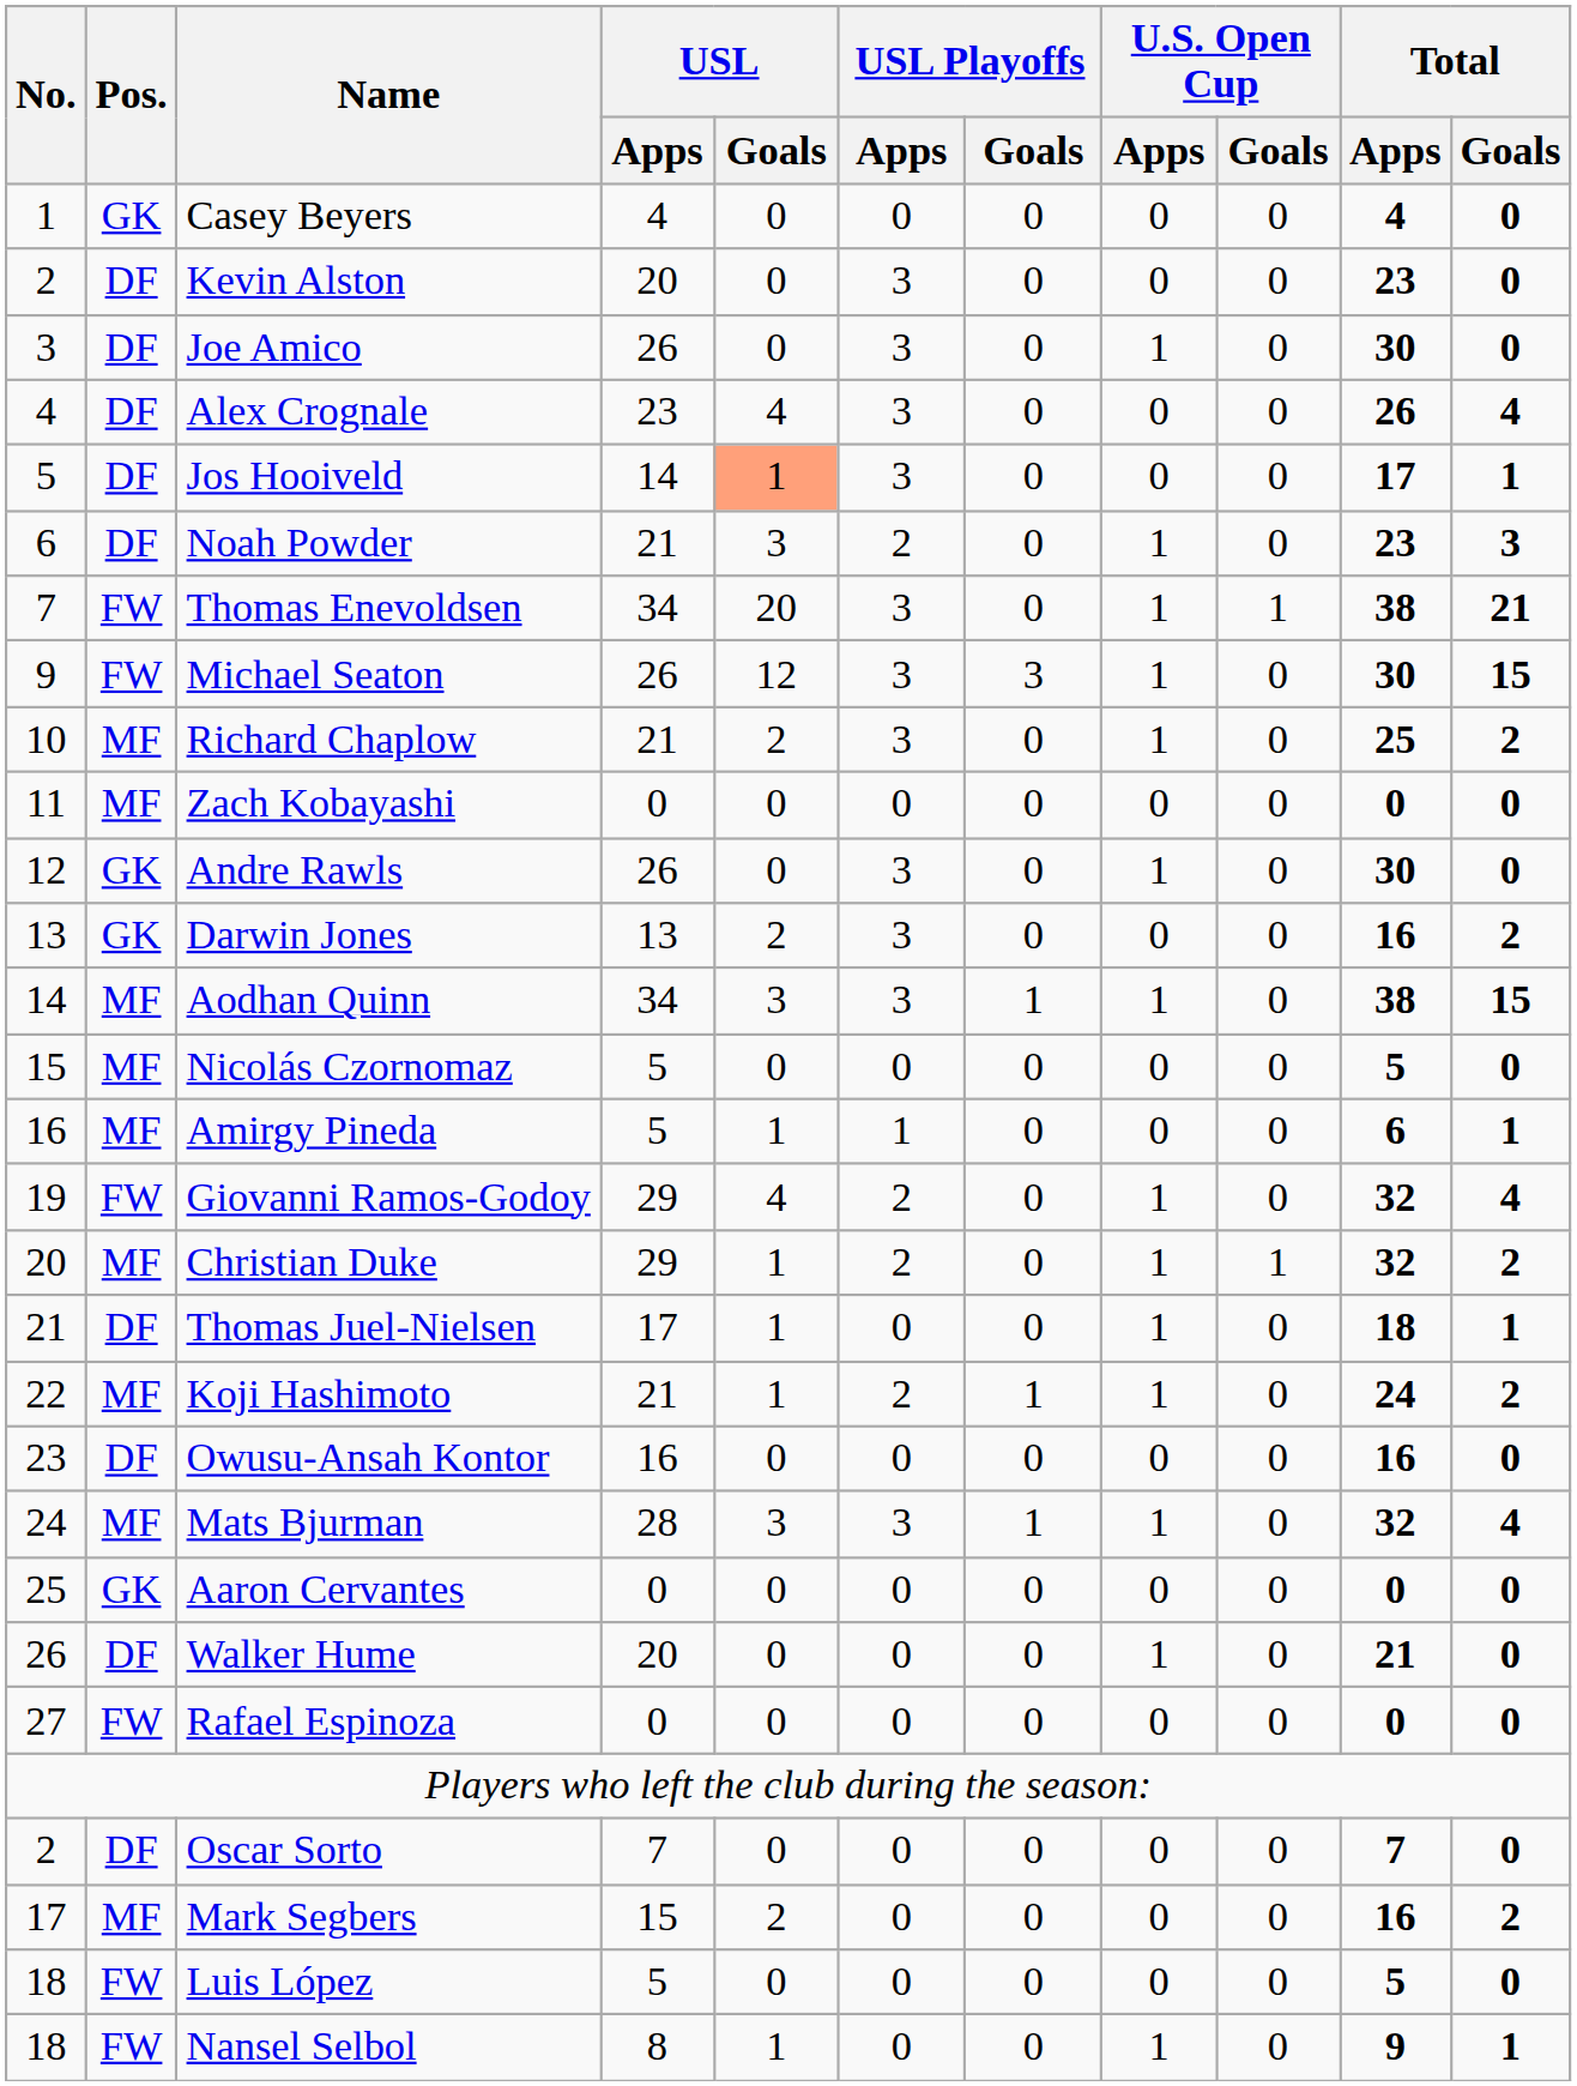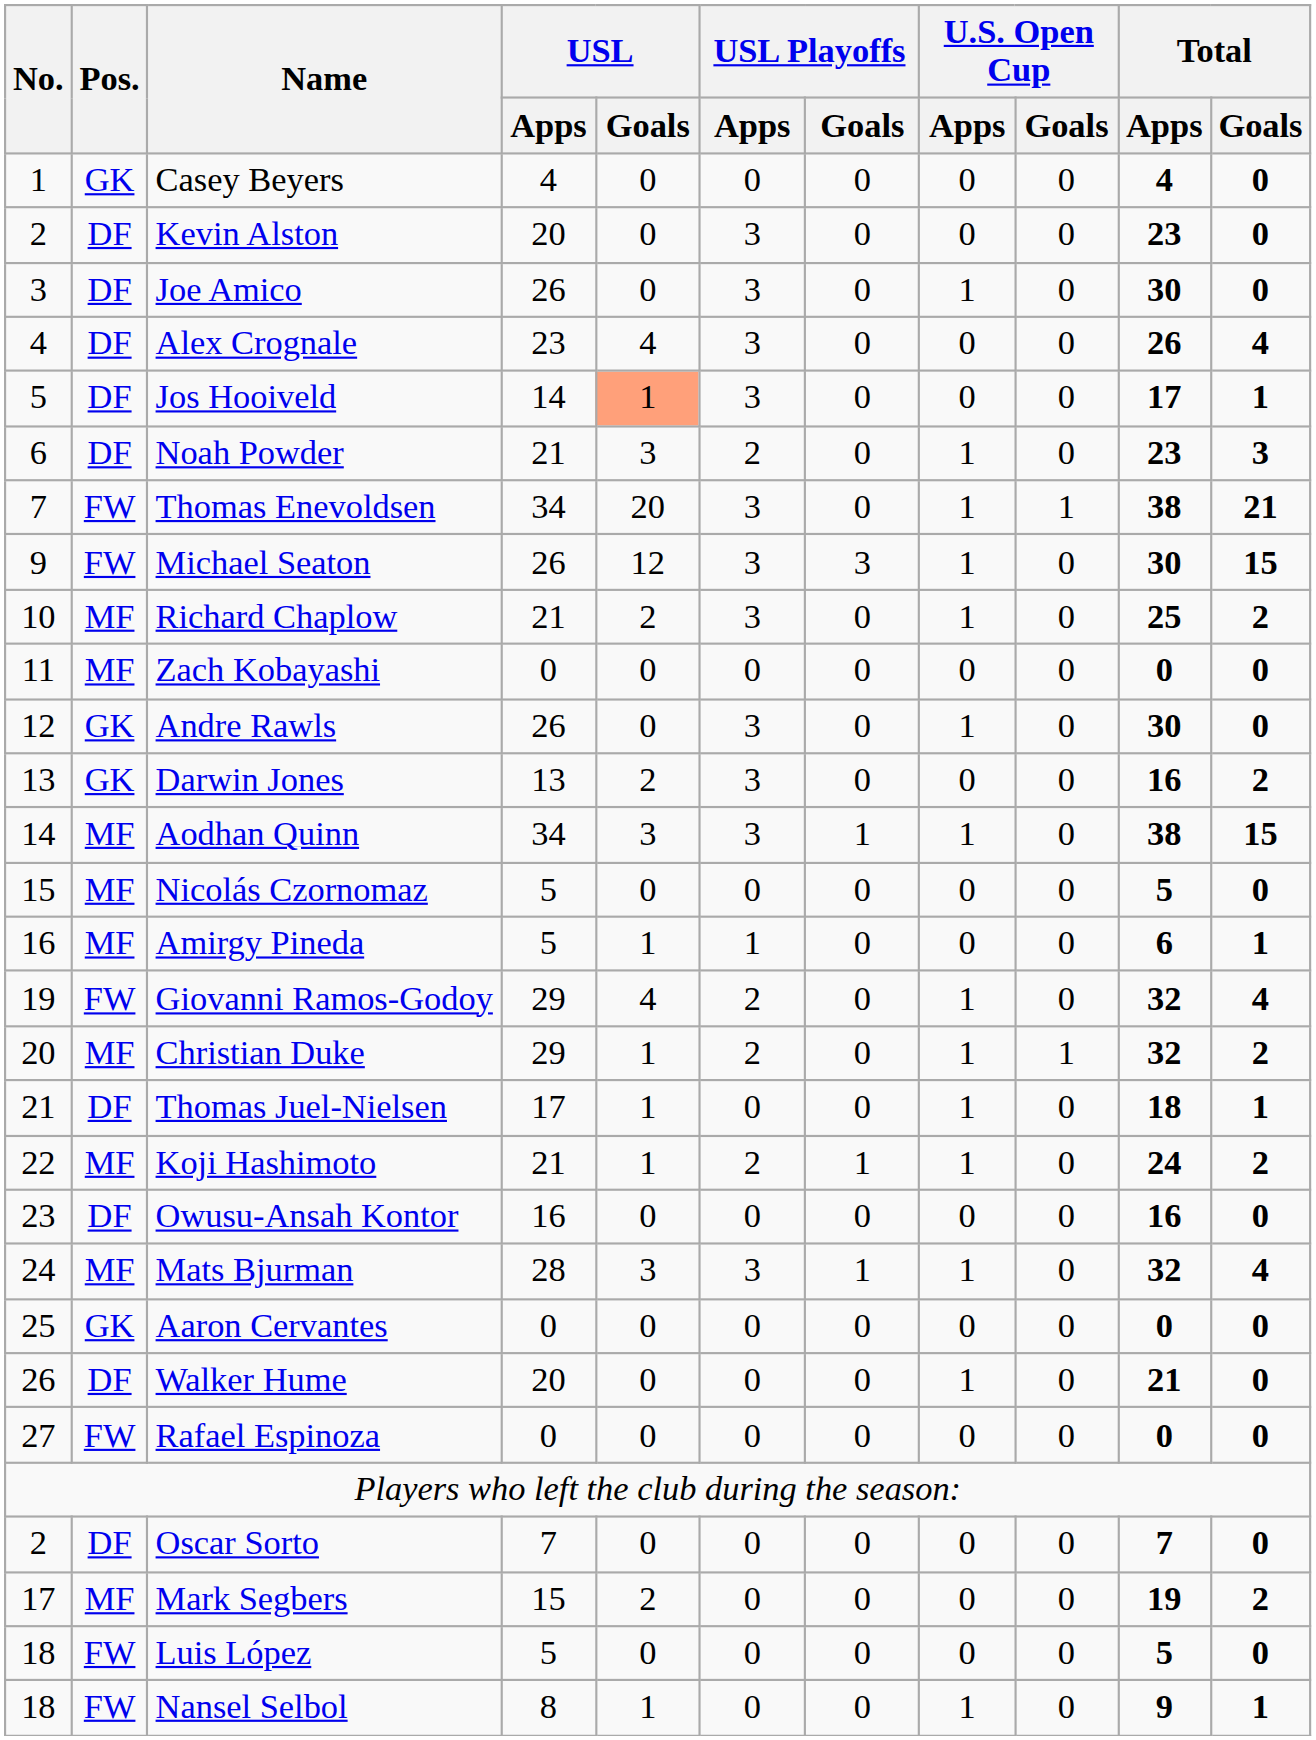Mark Segbers | Total / Apps: 16 -> 19
